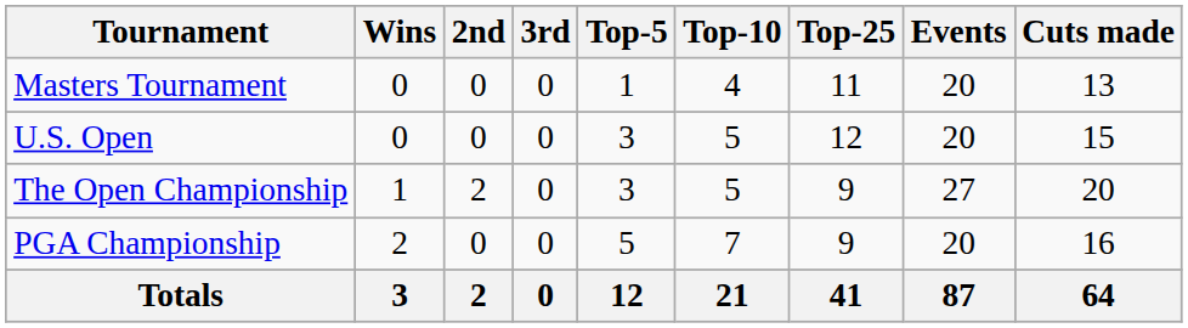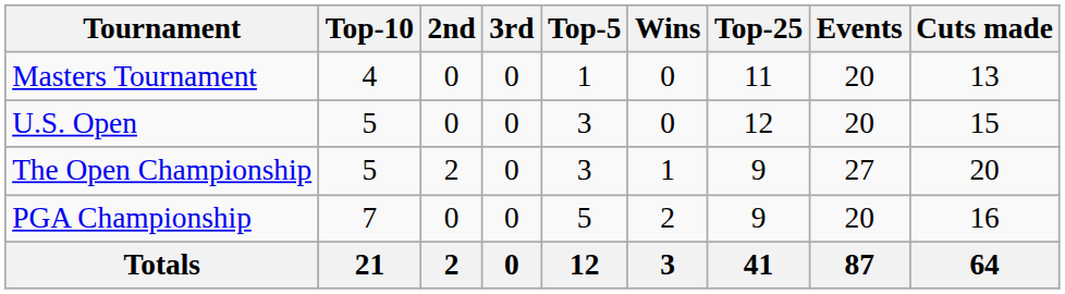columns swapped: Wins <-> Top-10
